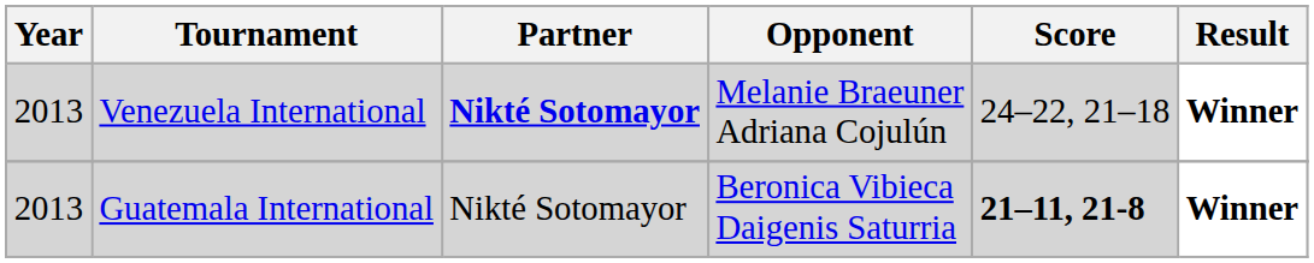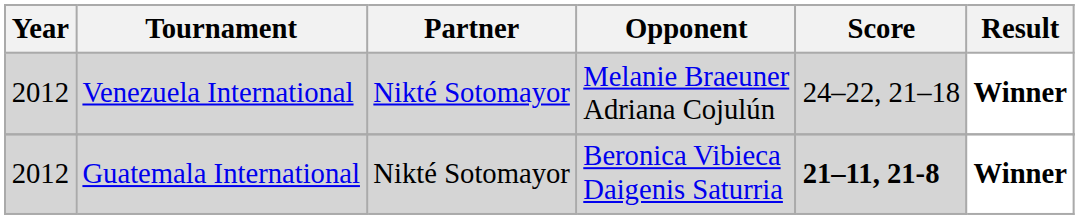Venezuela International | Year: 2013 -> 2012
Venezuela International | Partner: bold -> normal
Guatemala International | Year: 2013 -> 2012
